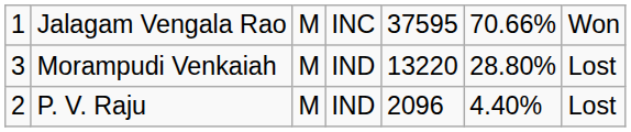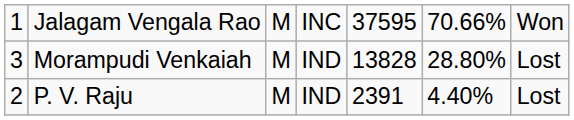Morampudi Venkaiah | column 5: 13220 -> 13828
P. V. Raju | column 5: 2096 -> 2391
